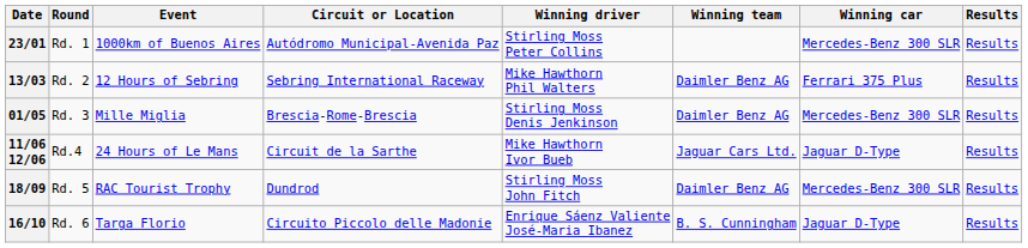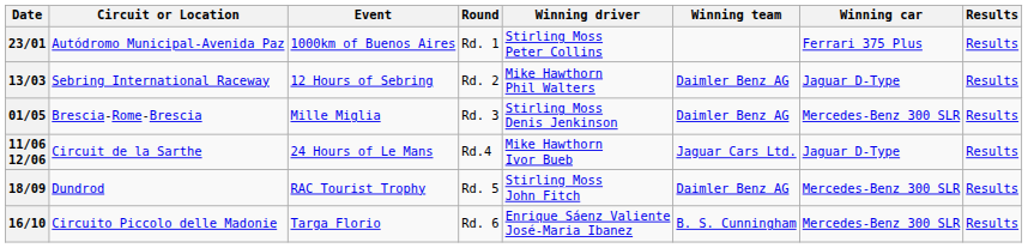columns swapped: Round <-> Circuit or Location
23/01 | Winning car: Mercedes-Benz 300 SLR -> Ferrari 375 Plus
13/03 | Winning car: Ferrari 375 Plus -> Jaguar D-Type
16/10 | Winning car: Jaguar D-Type -> Mercedes-Benz 300 SLR
